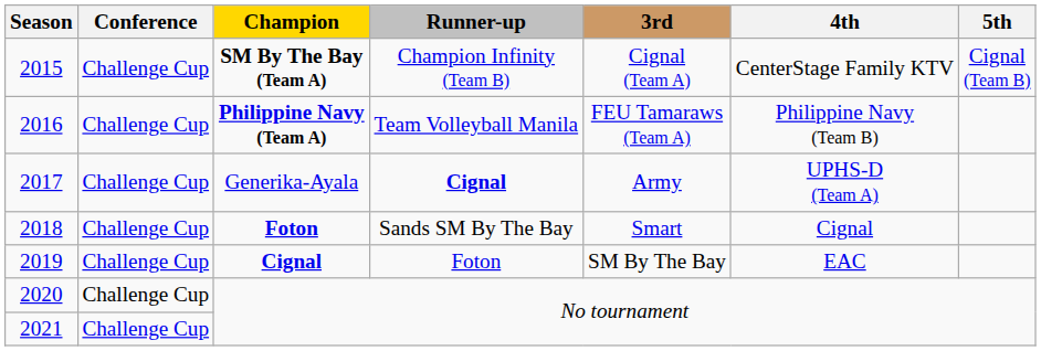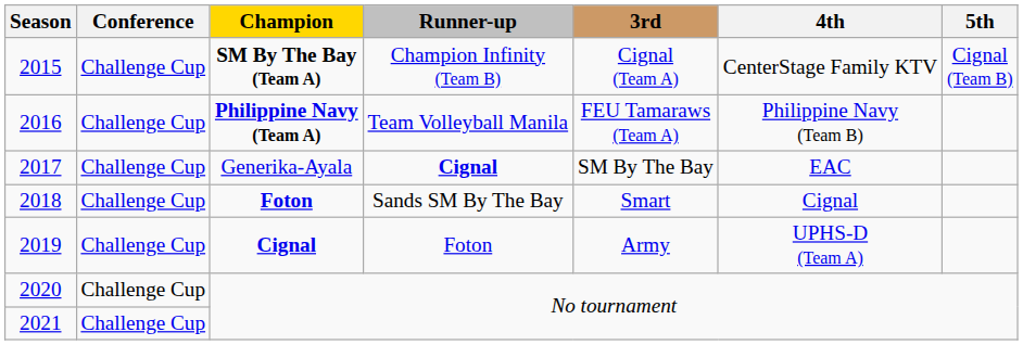2017 | 3rd: Army -> SM By The Bay
2017 | 4th: UPHS-D (Team A) -> EAC
2019 | 3rd: SM By The Bay -> Army
2019 | 4th: EAC -> UPHS-D (Team A)
